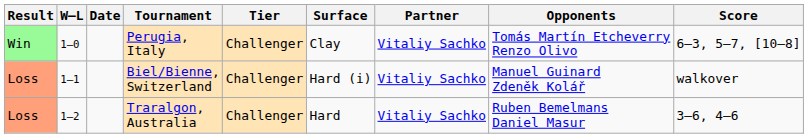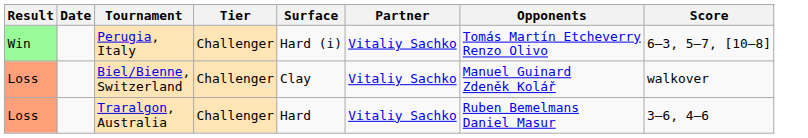- column: W–L | 1–0 | 1–1 | 1–2
Perugia, Italy | Surface: Clay -> Hard (i)
Biel/Bienne, Switzerland | Surface: Hard (i) -> Clay
